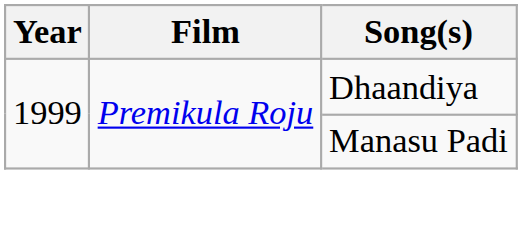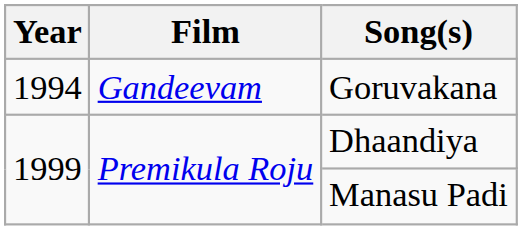+ row: 1994 | Gandeevam | Goruvakana
